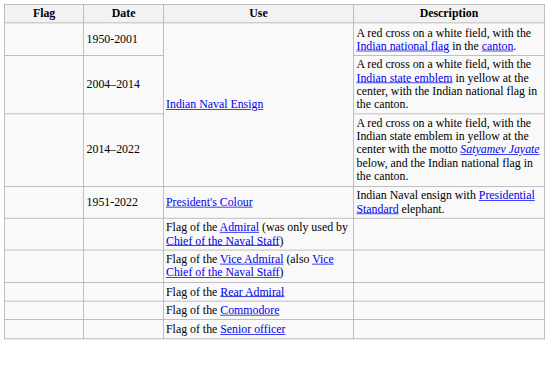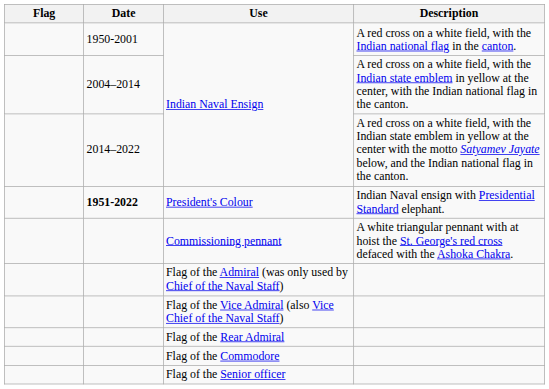President's Colour | Date: normal -> bold
+ row: Commissioning pennant | A white triangular pennant with at hoist the St. George's red cross defaced with the Ashoka Chakra.
